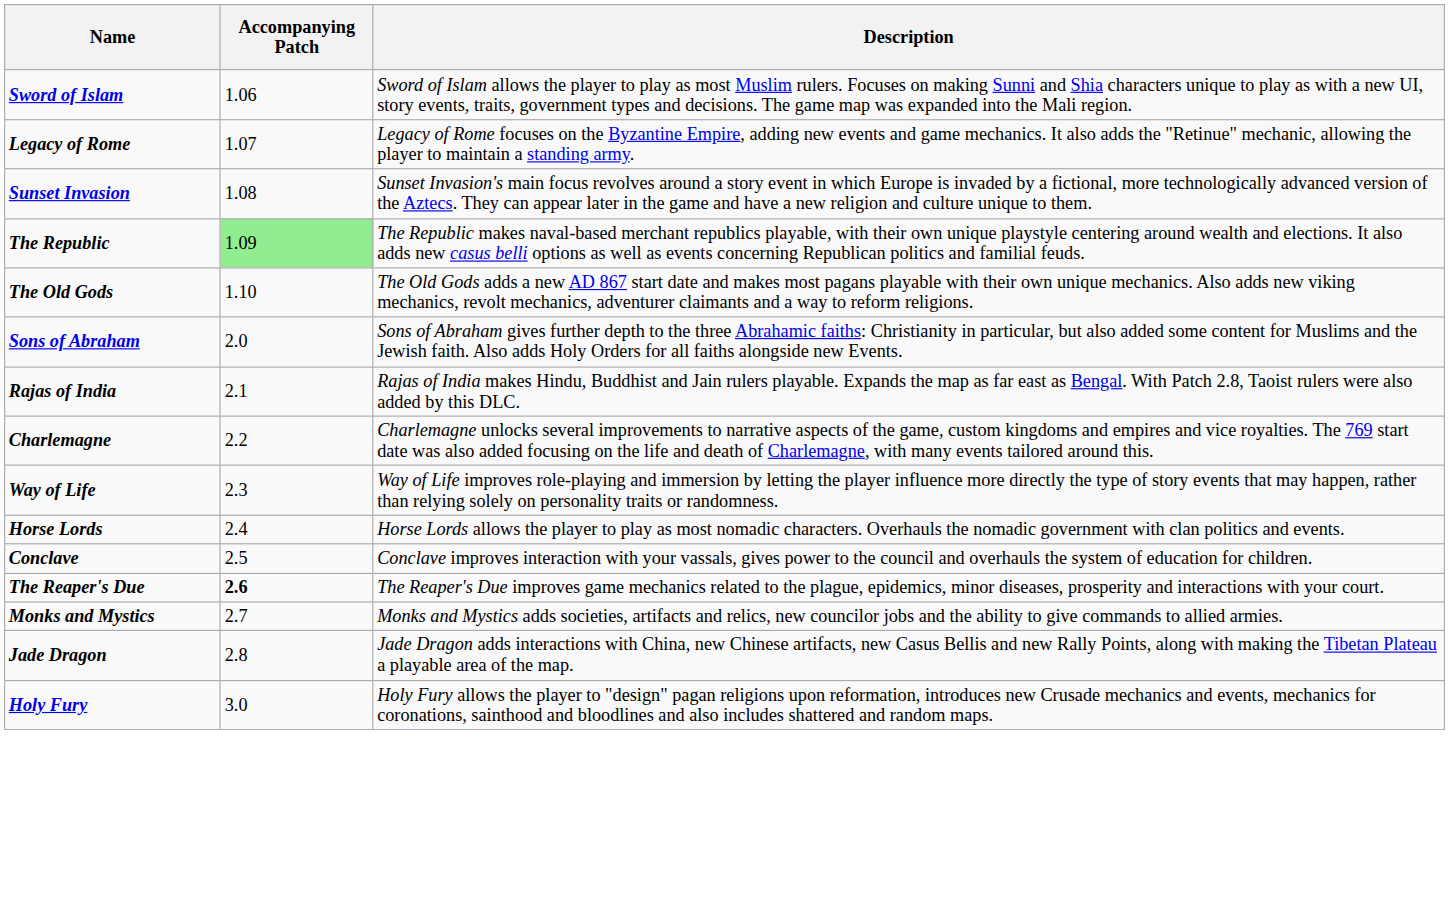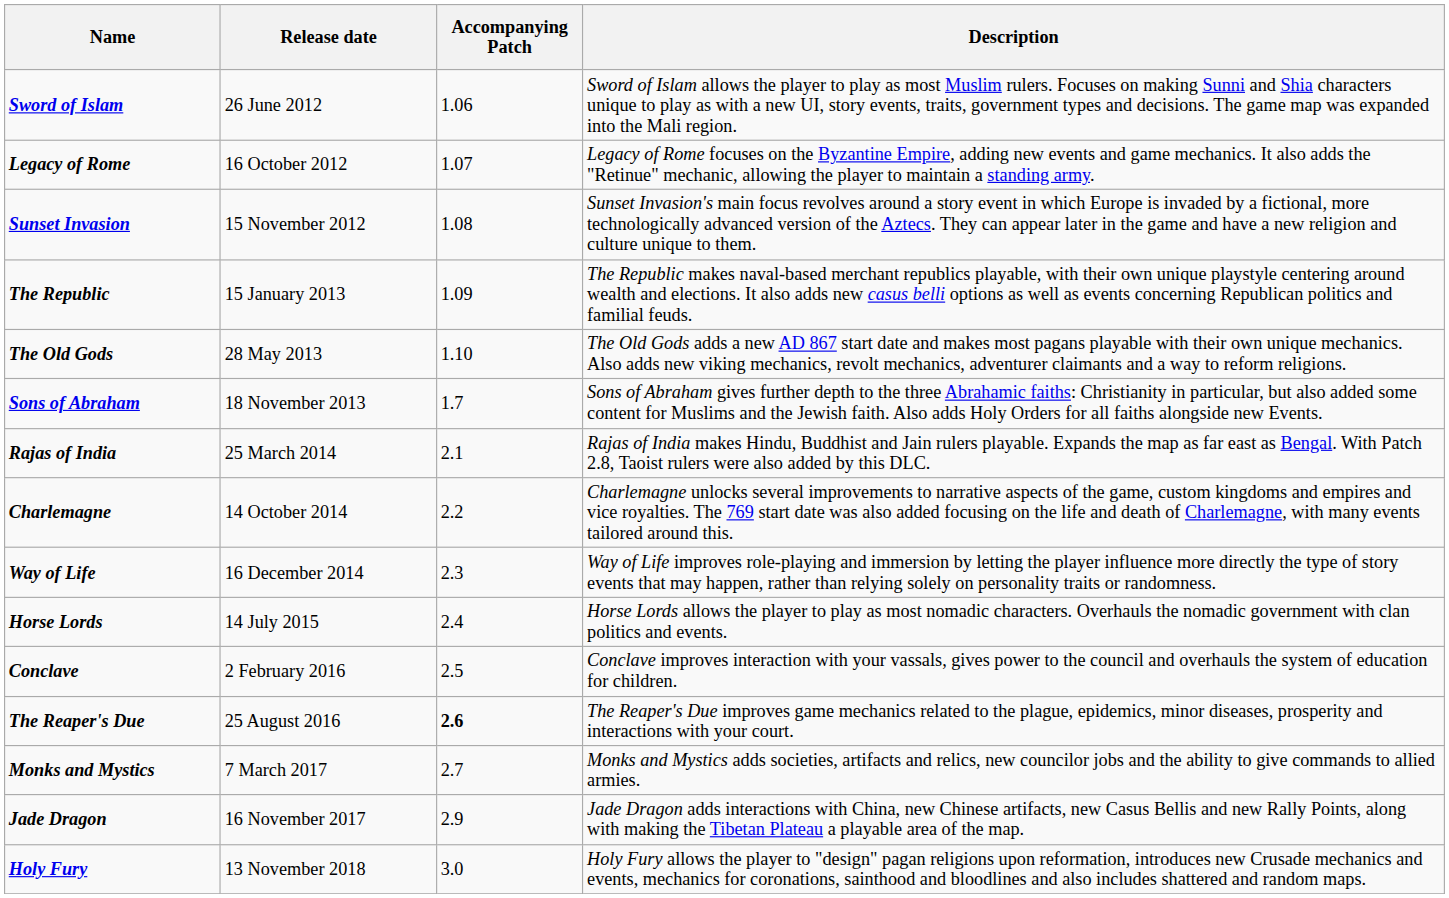+ column: Release date | 26 June 2012 | 16 October 2012 | 15 November 2012 | 15 January 2013 | 28 May 2013 | 18 November 2013 | 25 March 2014 | 14 October 2014 | 16 December 2014 | 14 July 2015 | 2 February 2016 | 25 August 2016 | 7 March 2017 | 16 November 2017 | 13 November 2018
The Republic | Accompanying Patch: lightgreen background -> no background
Sons of Abraham | Accompanying Patch: 2.0 -> 1.7
Jade Dragon | Accompanying Patch: 2.8 -> 2.9
